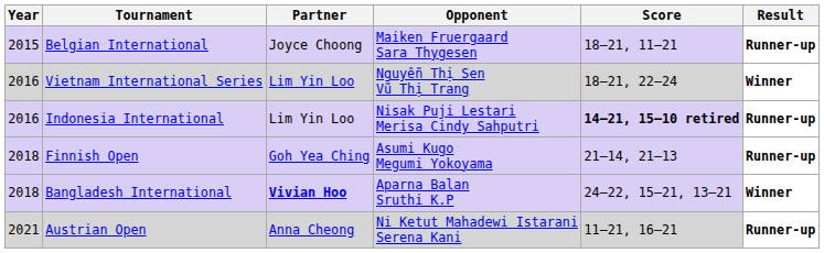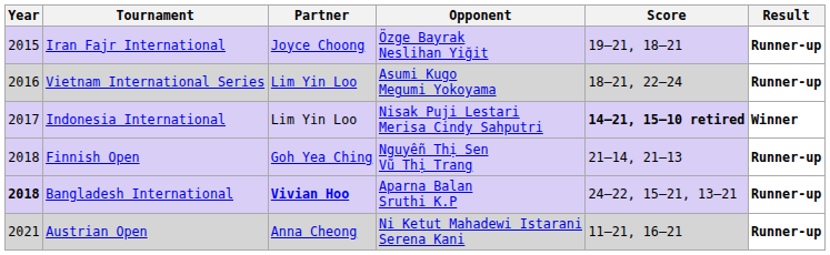+ row: 2015 | Iran Fajr International | Joyce Choong | Özge Bayrak Neslihan Yiğit | 19–21, 18–21 | Runner-up
- row: 2015 | Belgian International | Joyce Choong | Maiken Fruergaard Sara Thygesen | 18–21, 11–21 | Runner-up
Vietnam International Series | Opponent: Nguyễn Thị Sen Vũ Thị Trang -> Asumi Kugo Megumi Yokoyama
Vietnam International Series | Result: Winner -> Runner-up
Indonesia International | Year: 2016 -> 2017
Indonesia International | Result: Runner-up -> Winner
Finnish Open | Opponent: Asumi Kugo Megumi Yokoyama -> Nguyễn Thị Sen Vũ Thị Trang
Bangladesh International | Year: normal -> bold
Bangladesh International | Result: Winner -> Runner-up
